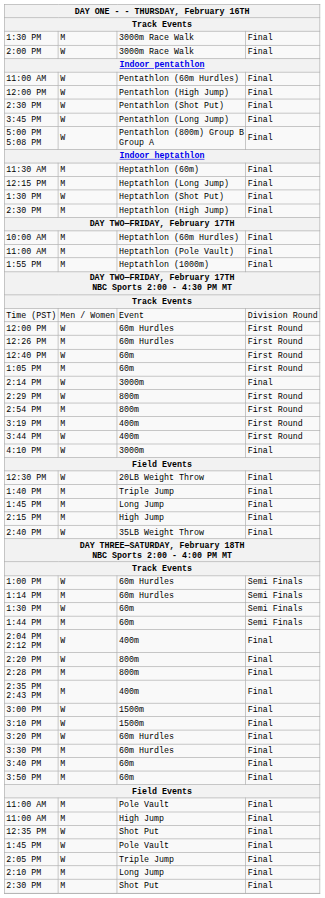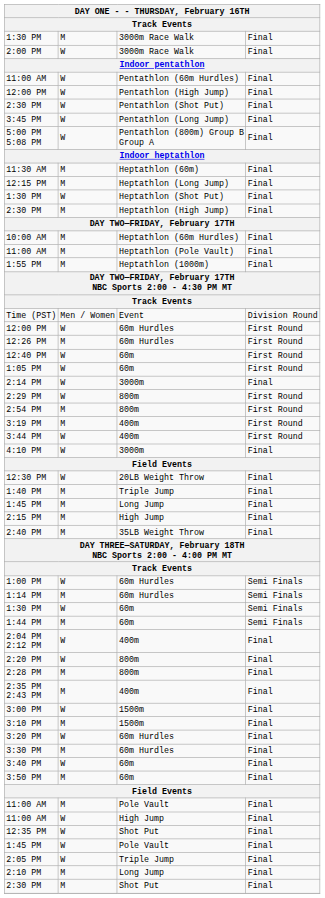1:05 PM | column 2: M -> W
2:40 PM | column 2: W -> M
3:10 PM | column 2: W -> M
3:40 PM | column 2: M -> W
11:00 AM / High Jump | column 2: M -> W
